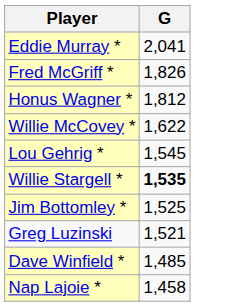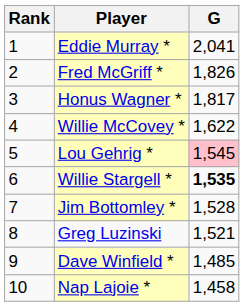+ column: Rank | 1 | 2 | 3 | 4 | 5 | 6 | 7 | 8 | 9 | 10
Honus Wagner * | G: 1,812 -> 1,817
Lou Gehrig * | G: no background -> pink background
Jim Bottomley * | G: 1,525 -> 1,528
